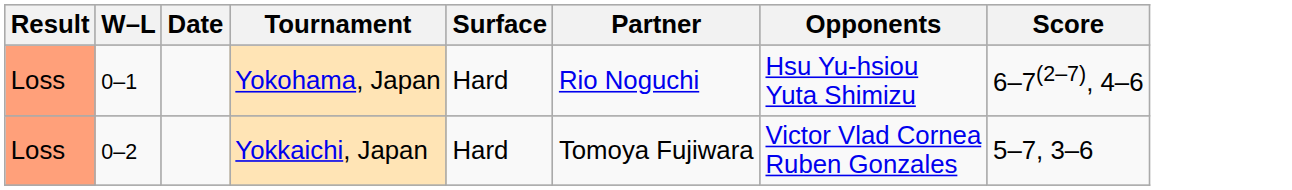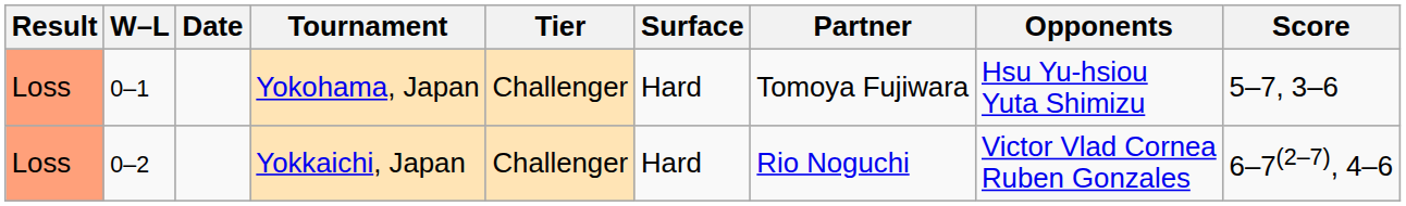+ column: Tier | Challenger | Challenger
Yokohama, Japan | Partner: Rio Noguchi -> Tomoya Fujiwara
Yokohama, Japan | Score: 6–7(2–7), 4–6 -> 5–7, 3–6
Yokkaichi, Japan | Partner: Tomoya Fujiwara -> Rio Noguchi
Yokkaichi, Japan | Score: 5–7, 3–6 -> 6–7(2–7), 4–6
